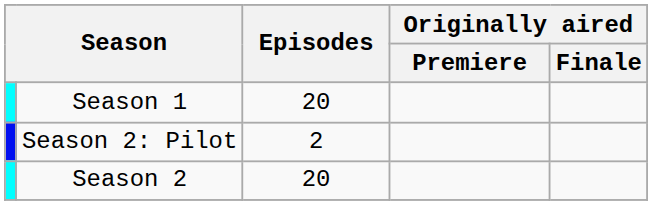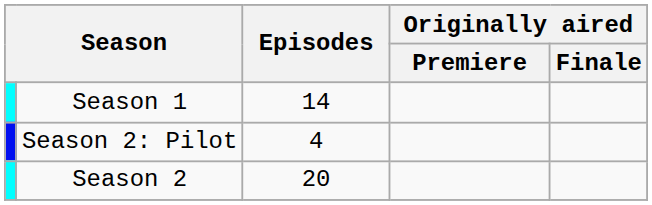Season 1 | Episodes: 20 -> 14
Season 2: Pilot | Episodes: 2 -> 4
